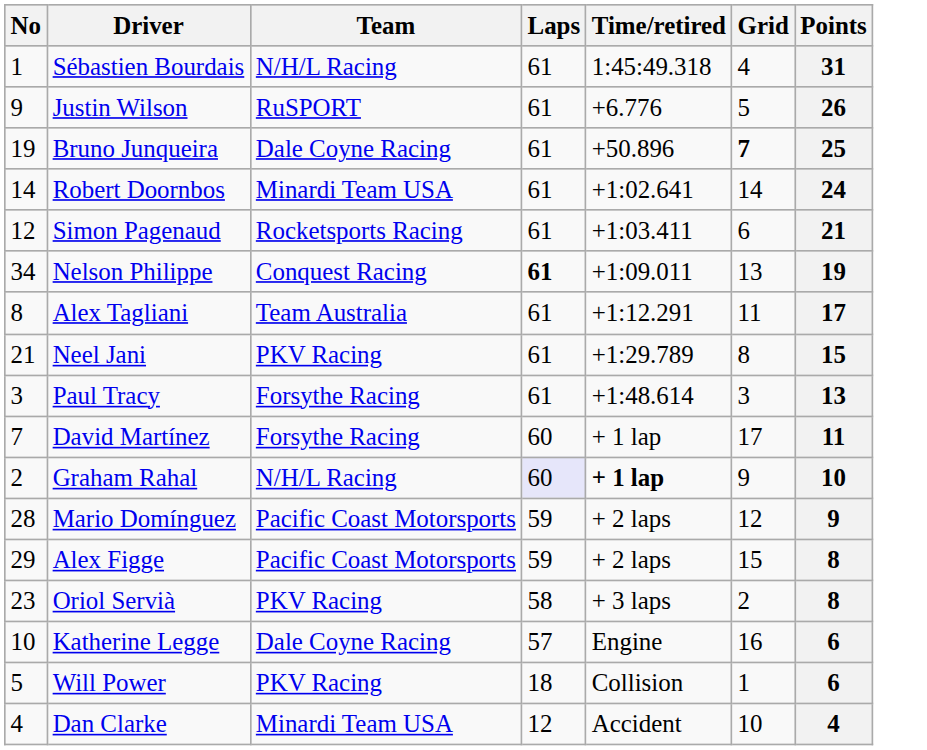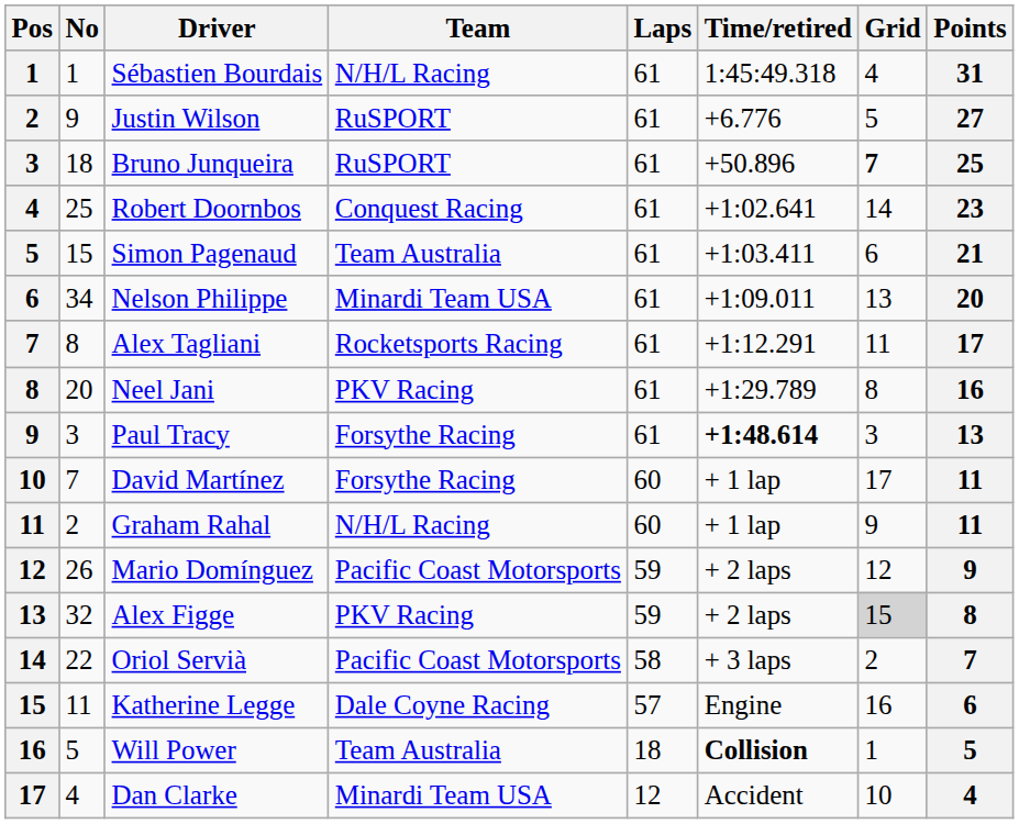+ column: Pos | 1 | 2 | 3 | 4 | 5 | 6 | 7 | 8 | 9 | 10 | 11 | 12 | 13 | 14 | 15 | 16 | 17
Justin Wilson | Points: 26 -> 27
Bruno Junqueira | No: 19 -> 18
Bruno Junqueira | Team: Dale Coyne Racing -> RuSPORT
Robert Doornbos | No: 14 -> 25
Robert Doornbos | Team: Minardi Team USA -> Conquest Racing
Robert Doornbos | Points: 24 -> 23
Simon Pagenaud | No: 12 -> 15
Simon Pagenaud | Team: Rocketsports Racing -> Team Australia
Nelson Philippe | Team: Conquest Racing -> Minardi Team USA
Nelson Philippe | Laps: bold -> normal
Nelson Philippe | Points: 19 -> 20
Alex Tagliani | Team: Team Australia -> Rocketsports Racing
Neel Jani | No: 21 -> 20
Neel Jani | Points: 15 -> 16
Paul Tracy | Time/retired: normal -> bold
Graham Rahal | Laps: lavender background -> no background
Graham Rahal | Time/retired: bold -> normal
Graham Rahal | Points: 10 -> 11
Mario Domínguez | No: 28 -> 26
Alex Figge | No: 29 -> 32
Alex Figge | Team: Pacific Coast Motorsports -> PKV Racing
Alex Figge | Grid: no background -> lightgrey background
Oriol Servià | No: 23 -> 22
Oriol Servià | Team: PKV Racing -> Pacific Coast Motorsports
Oriol Servià | Points: 8 -> 7
Katherine Legge | No: 10 -> 11
Will Power | Team: PKV Racing -> Team Australia
Will Power | Time/retired: normal -> bold
Will Power | Points: 6 -> 5
